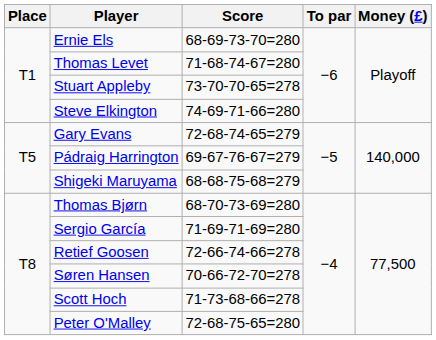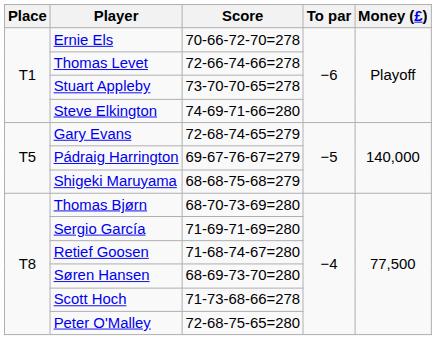Ernie Els | Score: 68-69-73-70=280 -> 70-66-72-70=278
Thomas Levet | Score: 71-68-74-67=280 -> 72-66-74-66=278
Retief Goosen | Score: 72-66-74-66=278 -> 71-68-74-67=280
Søren Hansen | Score: 70-66-72-70=278 -> 68-69-73-70=280
